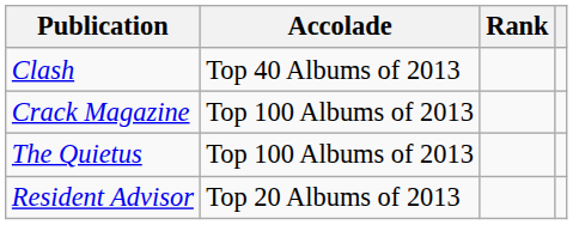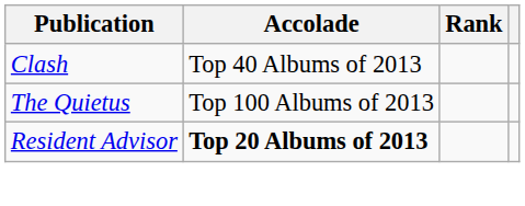- row: Crack Magazine | Top 100 Albums of 2013
Resident Advisor | Accolade: normal -> bold
